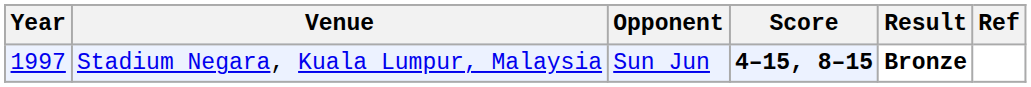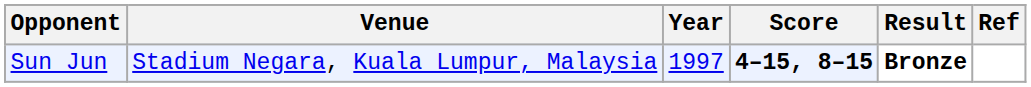columns swapped: Year <-> Opponent
